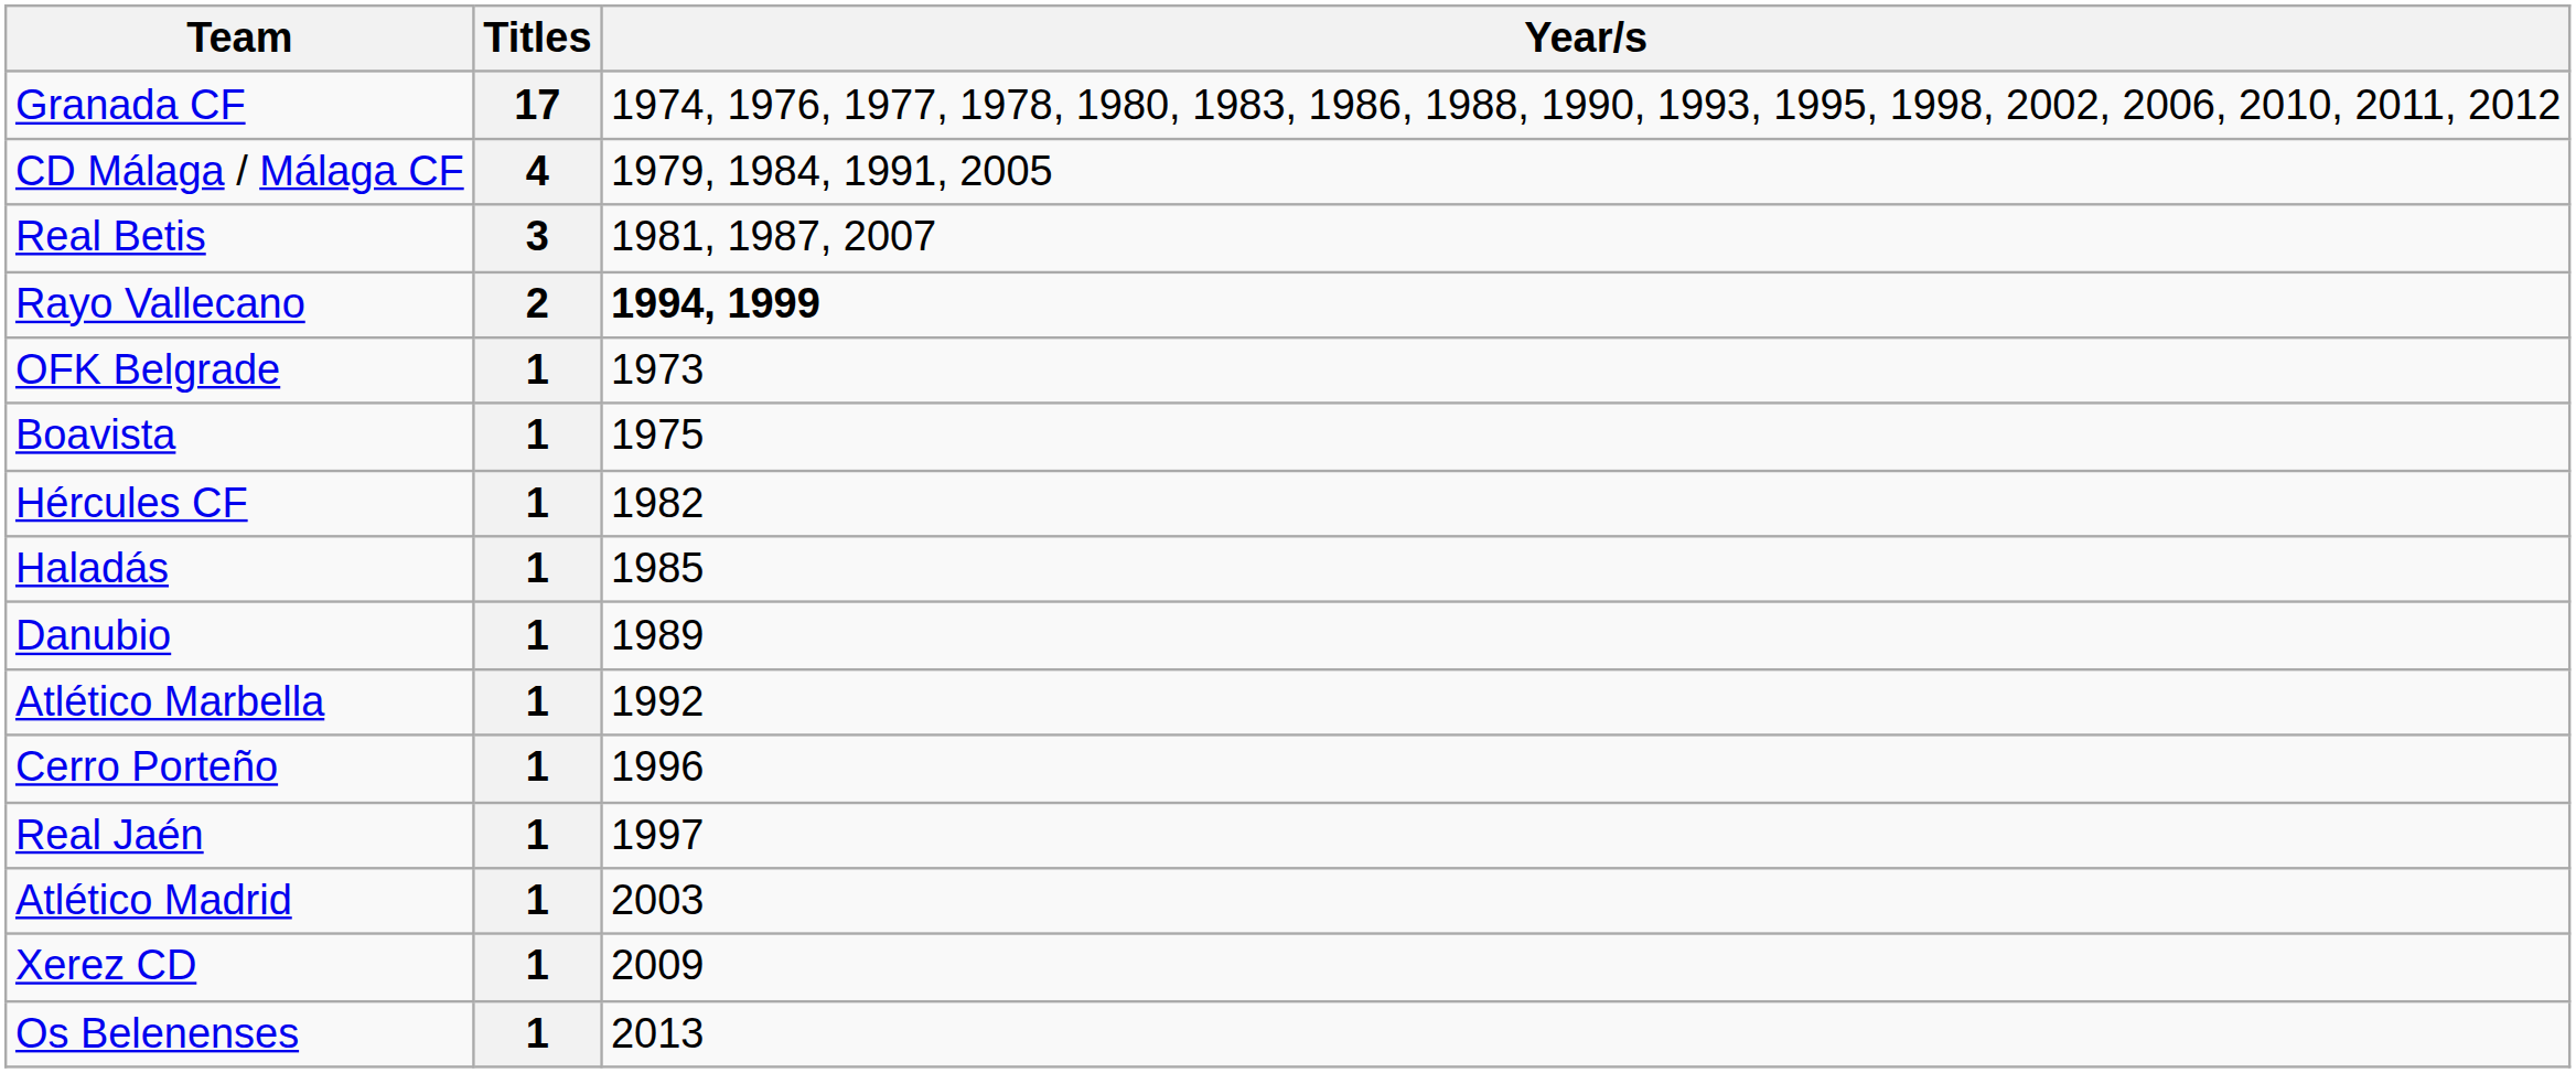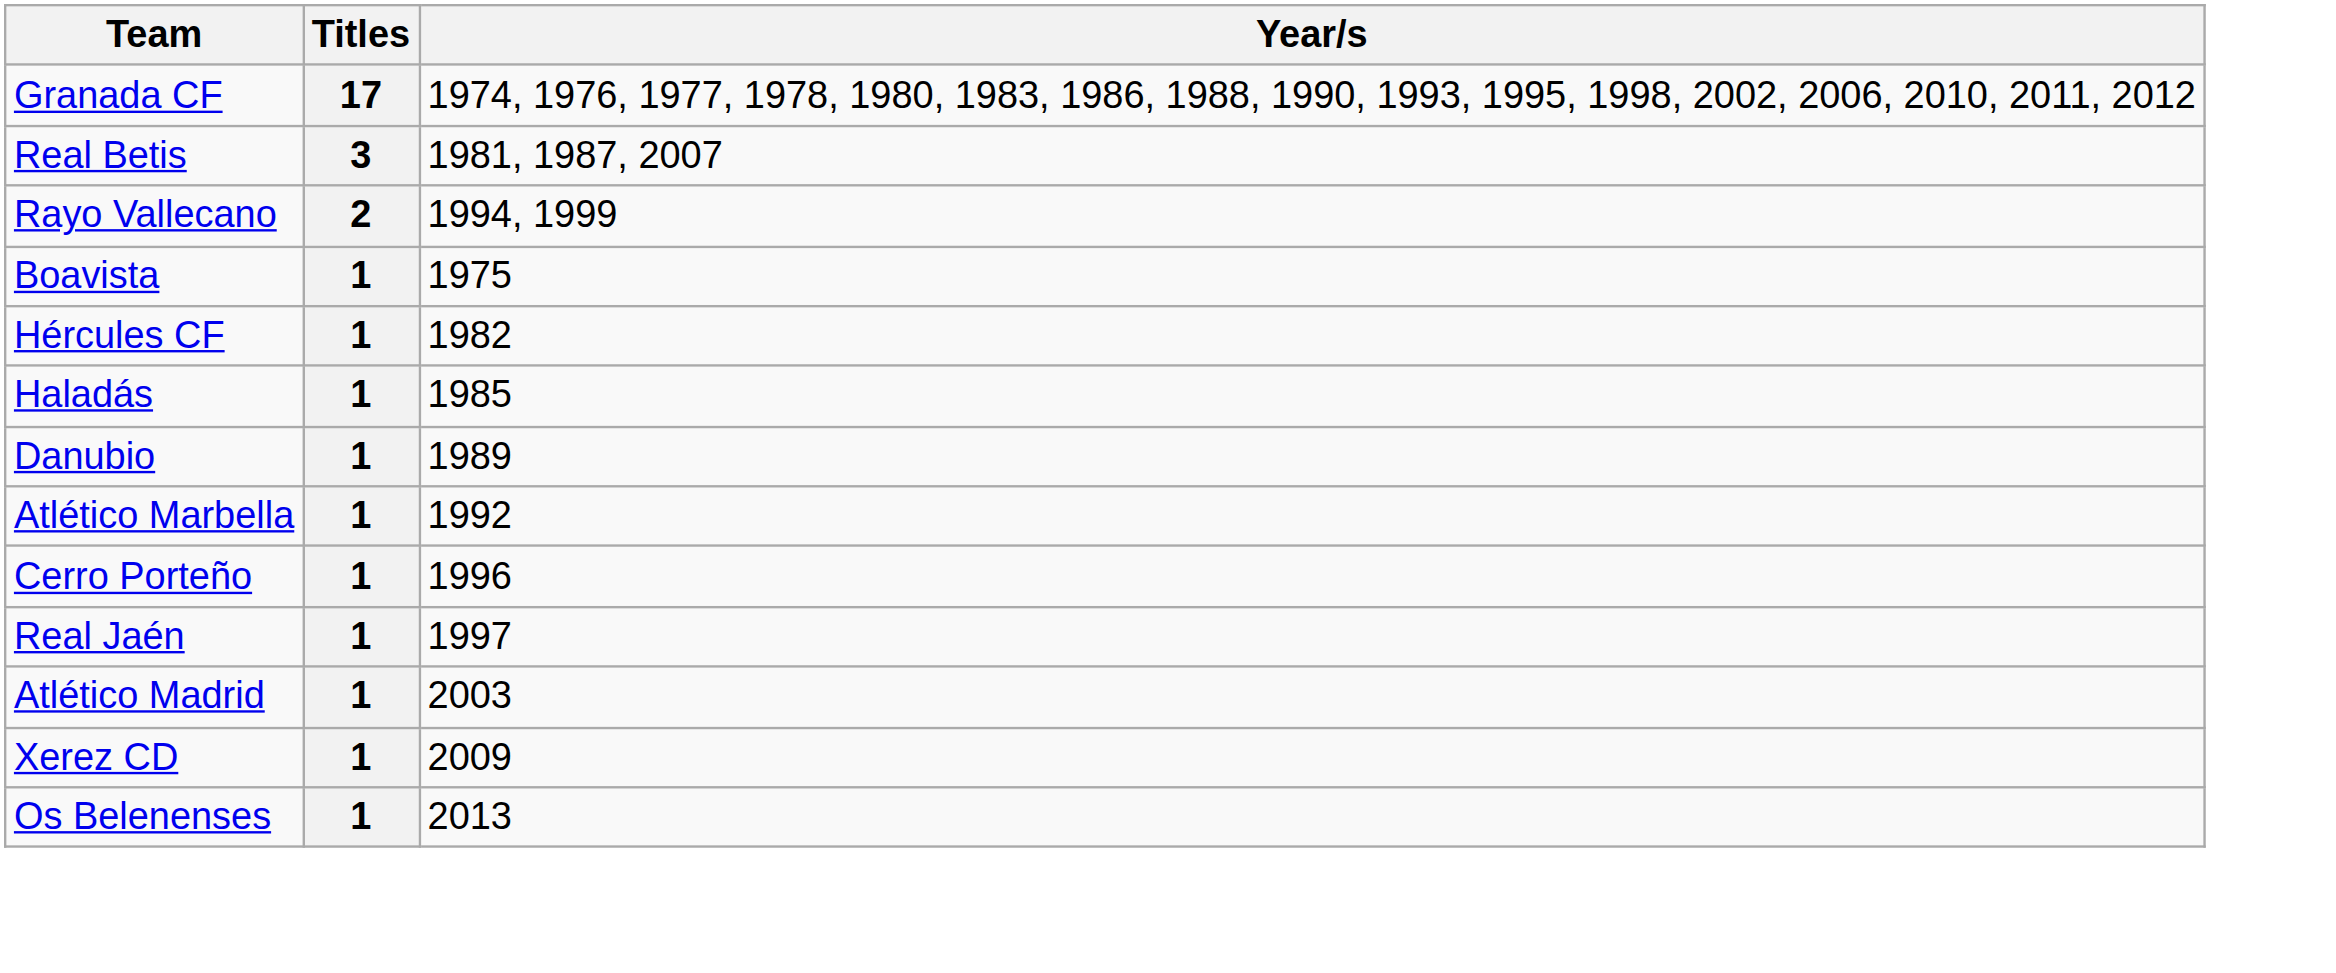- row: CD Málaga / Málaga CF | 4 | 1979, 1984, 1991, 2005
Rayo Vallecano | Year/s: bold -> normal
- row: OFK Belgrade | 1 | 1973
